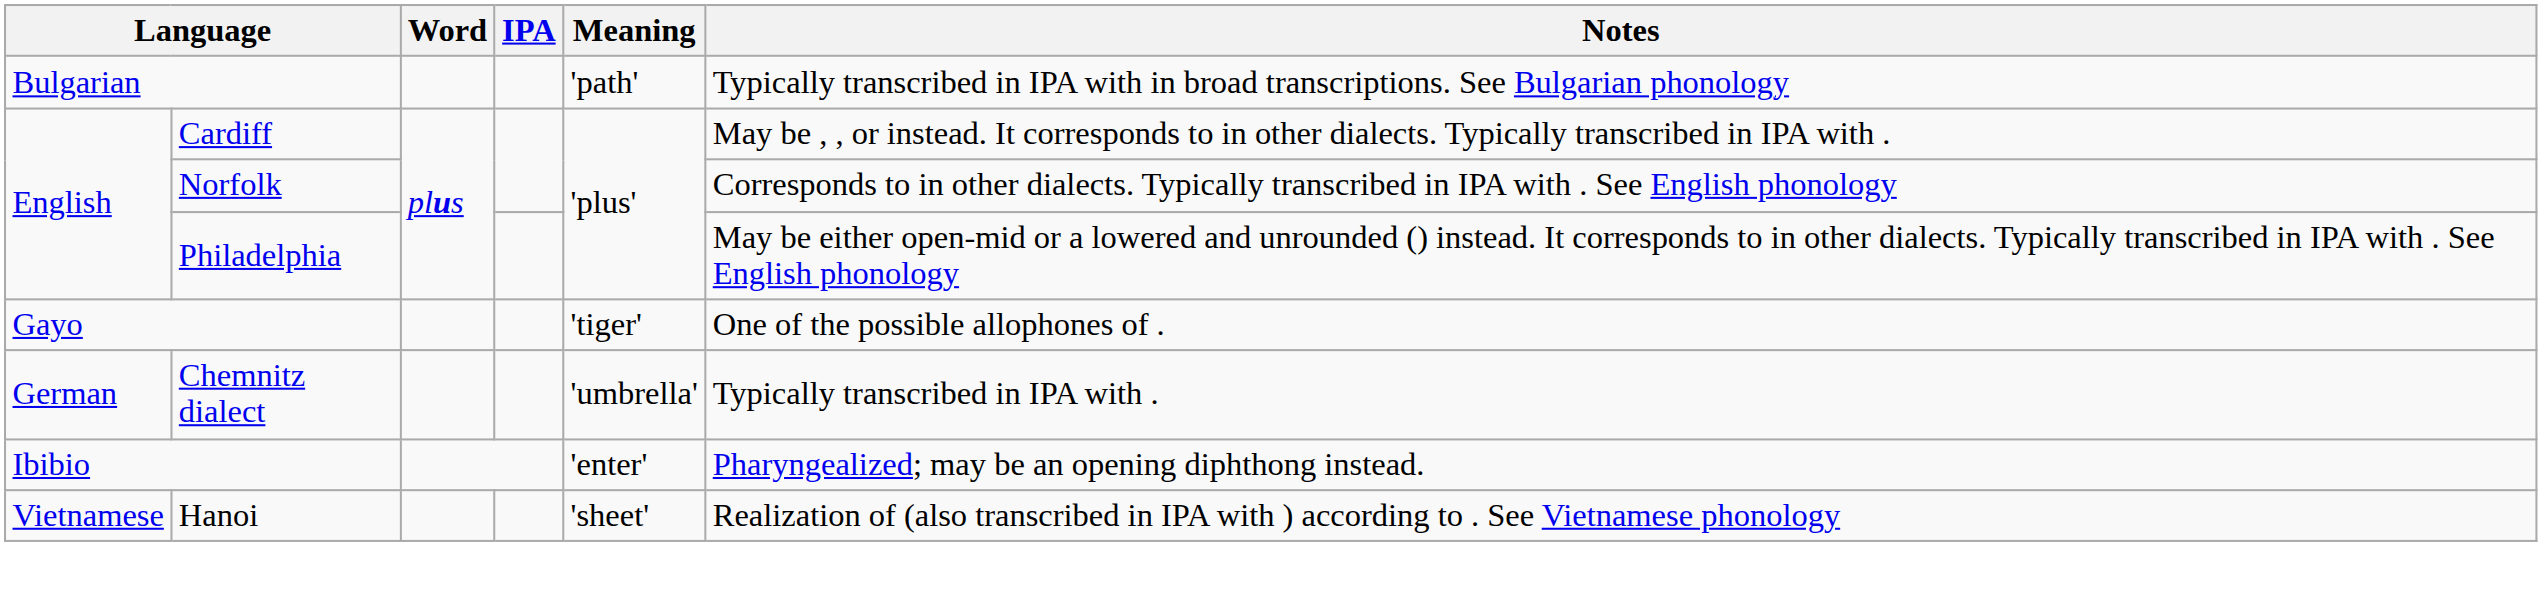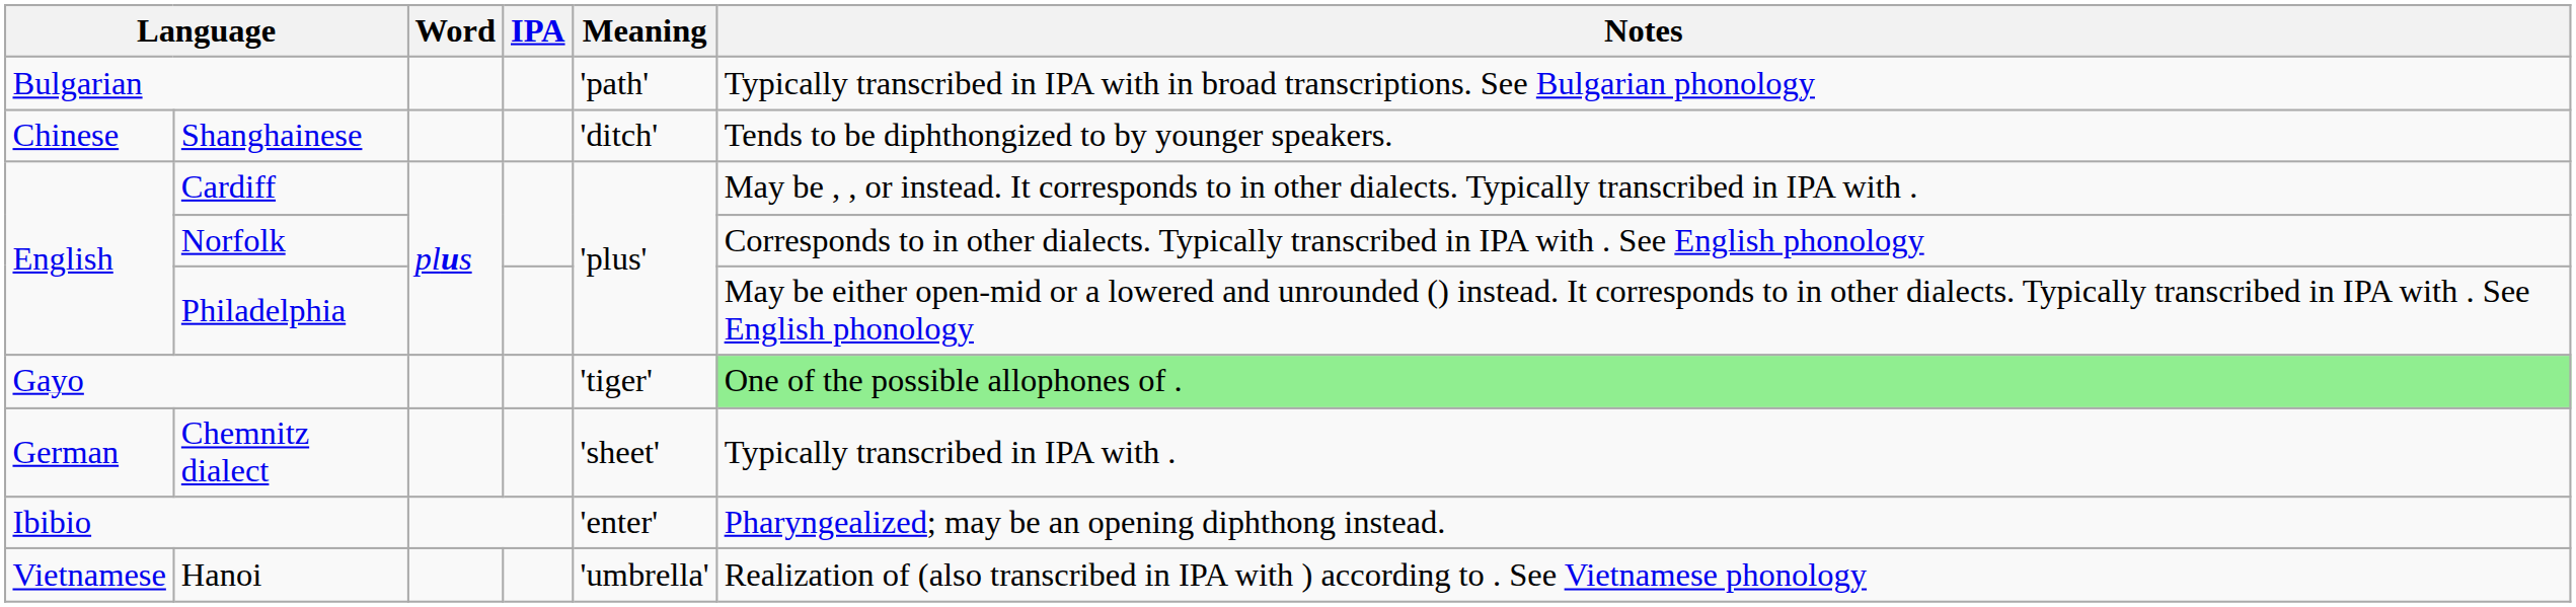+ row: Chinese | Shanghainese | 'ditch' | Tends to be diphthongized to by younger speakers.
Gayo | Notes: no background -> lightgreen background
Chemnitz dialect | Meaning: 'umbrella' -> 'sheet'
Hanoi | Meaning: 'sheet' -> 'umbrella'
